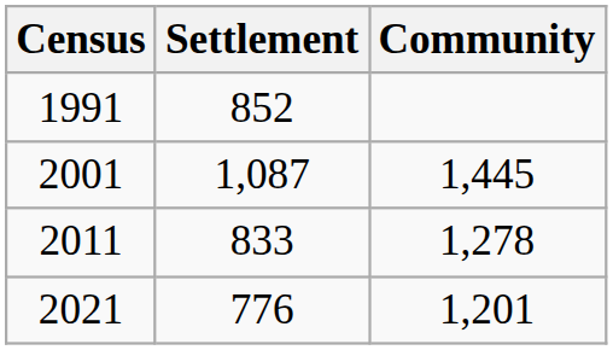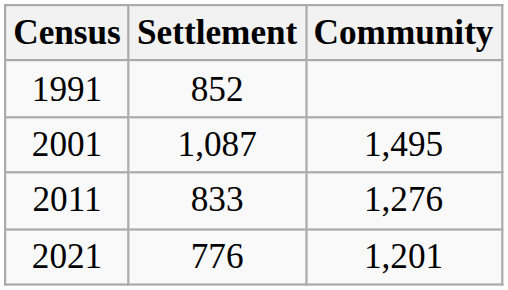2001 | Community: 1,445 -> 1,495
2011 | Community: 1,278 -> 1,276
